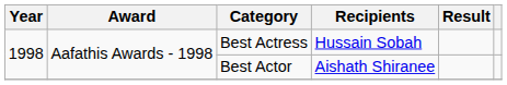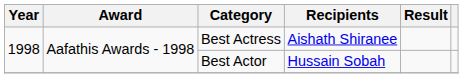Best Actress | Recipients: Hussain Sobah -> Aishath Shiranee
Best Actor | Recipients: Aishath Shiranee -> Hussain Sobah
